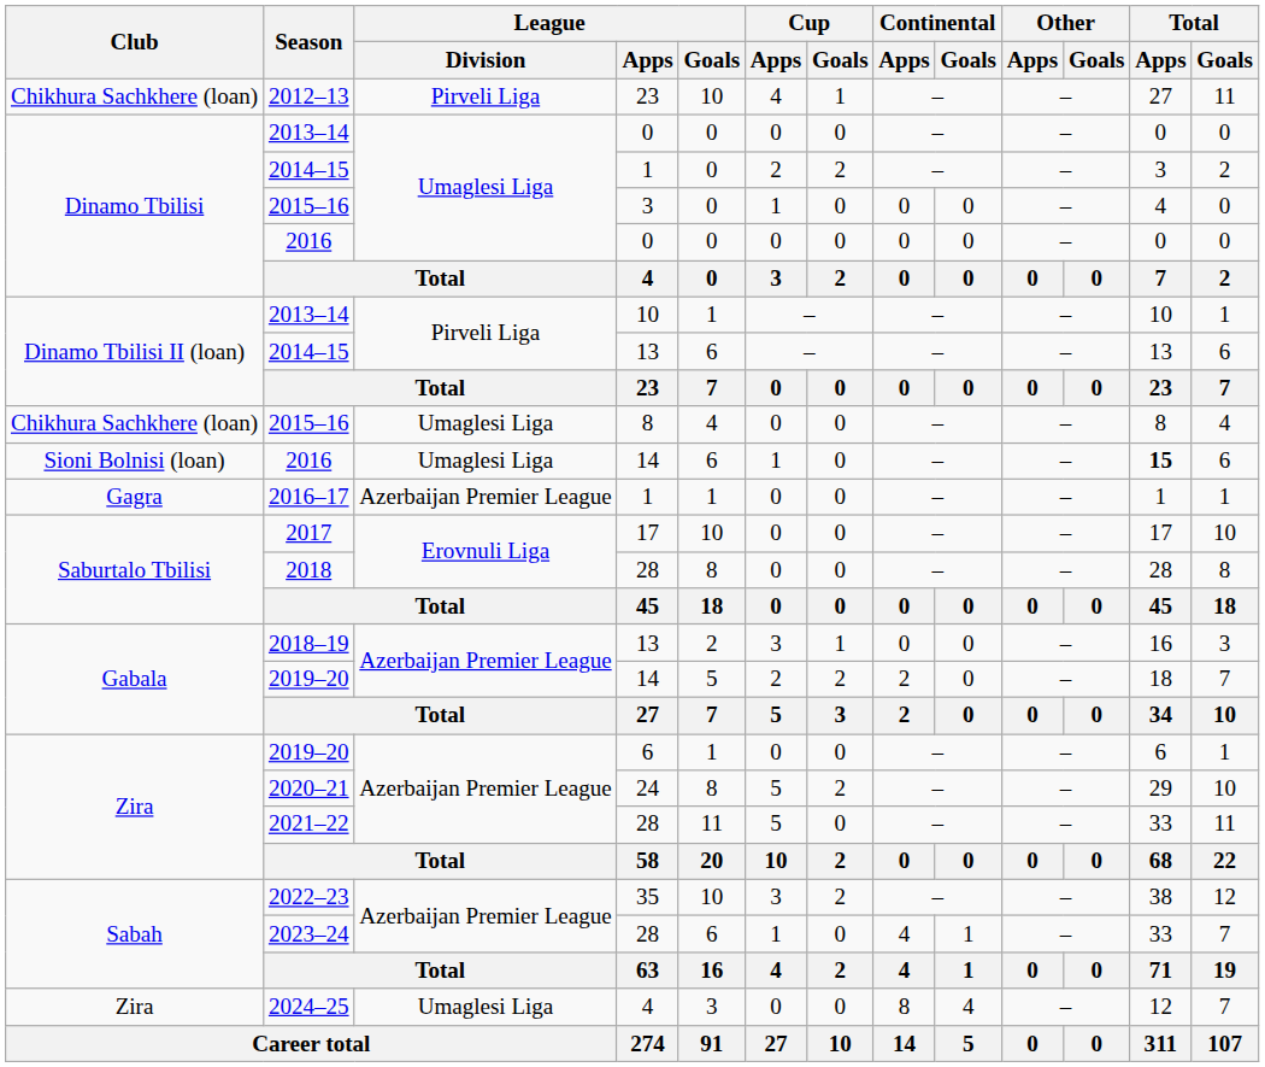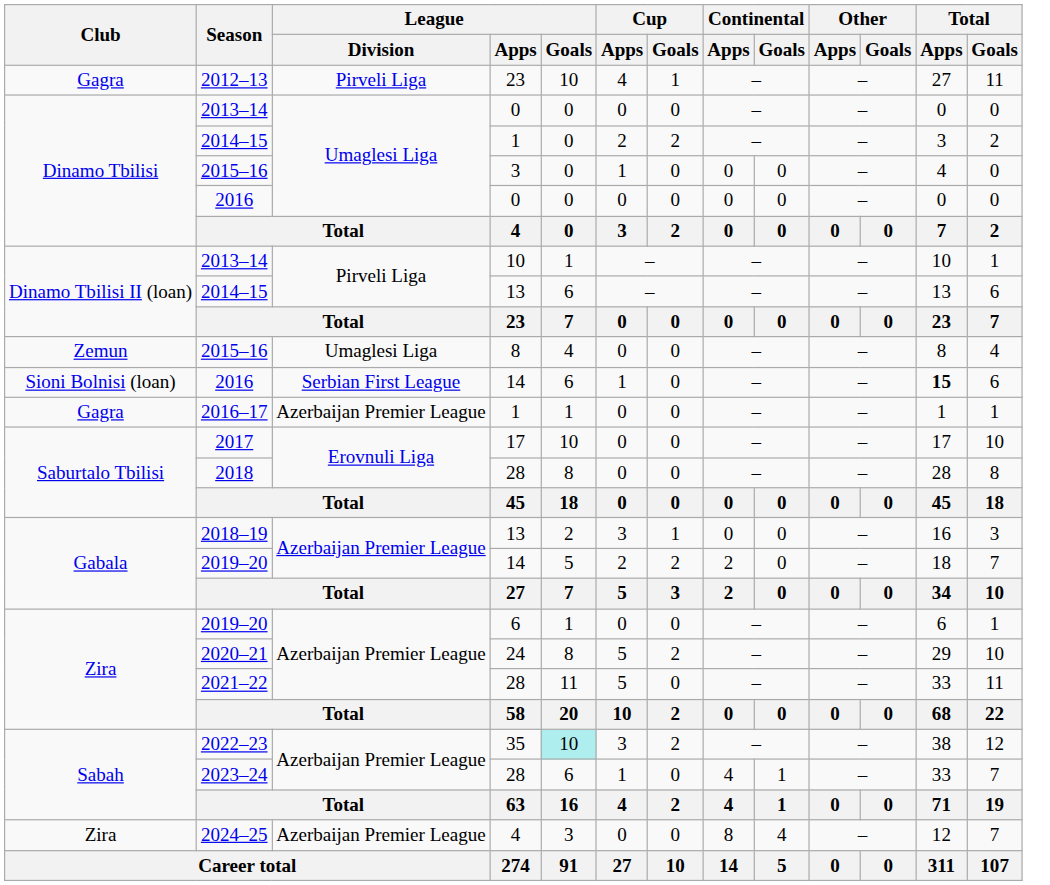2012–13 | Club: Chikhura Sachkhere (loan) -> Gagra
2015–16 / 8 | Club: Chikhura Sachkhere (loan) -> Zemun
2016 / 14 | League / Division: Umaglesi Liga -> Serbian First League
2022–23 | League / Goals: no background -> paleturquoise background
2024–25 | League / Division: Umaglesi Liga -> Azerbaijan Premier League
